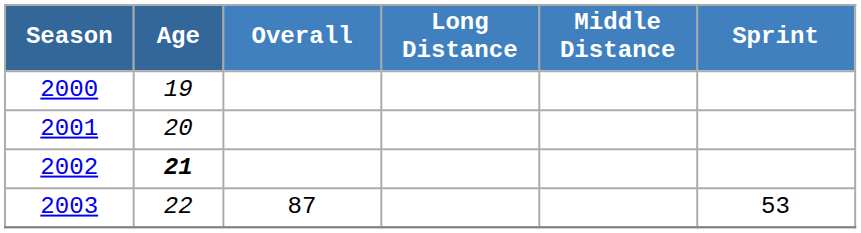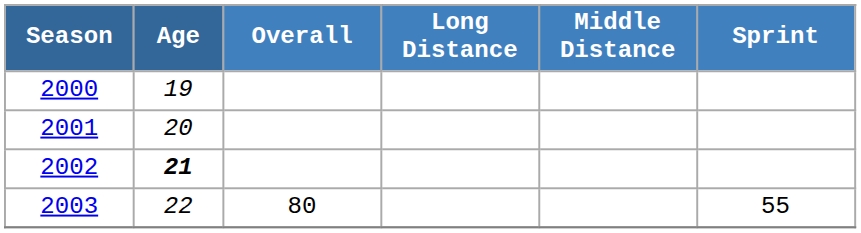2003 | Overall: 87 -> 80
2003 | Sprint: 53 -> 55
